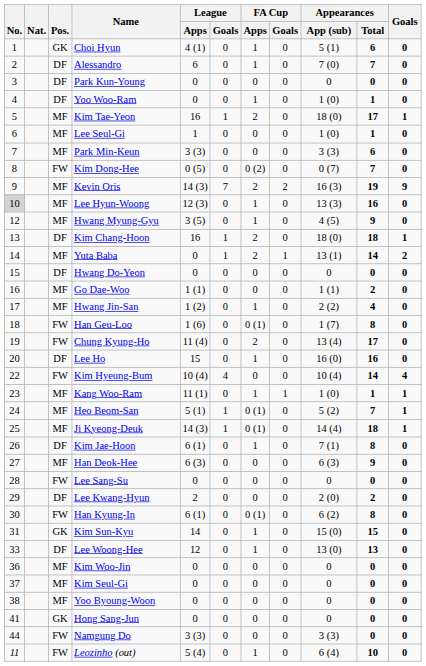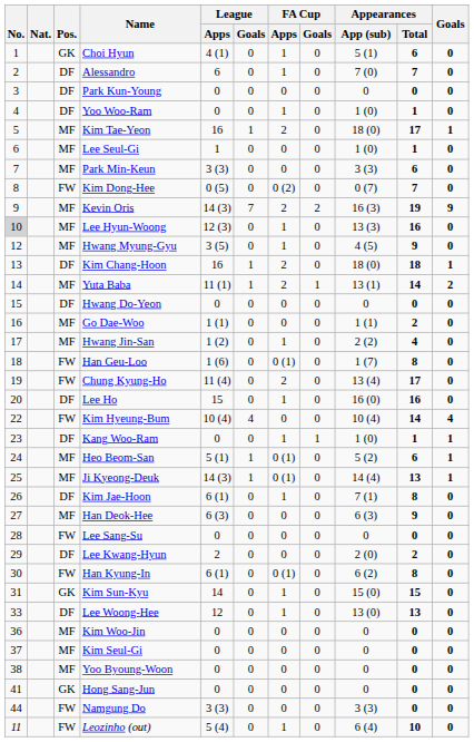Yuta Baba | League / Apps: 0 -> 11 (1)
Kang Woo-Ram | Pos.: MF -> DF
Kang Woo-Ram | League / Apps: 11 (1) -> 0
Heo Beom-San | Appearances / Total: 7 -> 6
Ji Kyeong-Deuk | Appearances / Total: 18 -> 13
